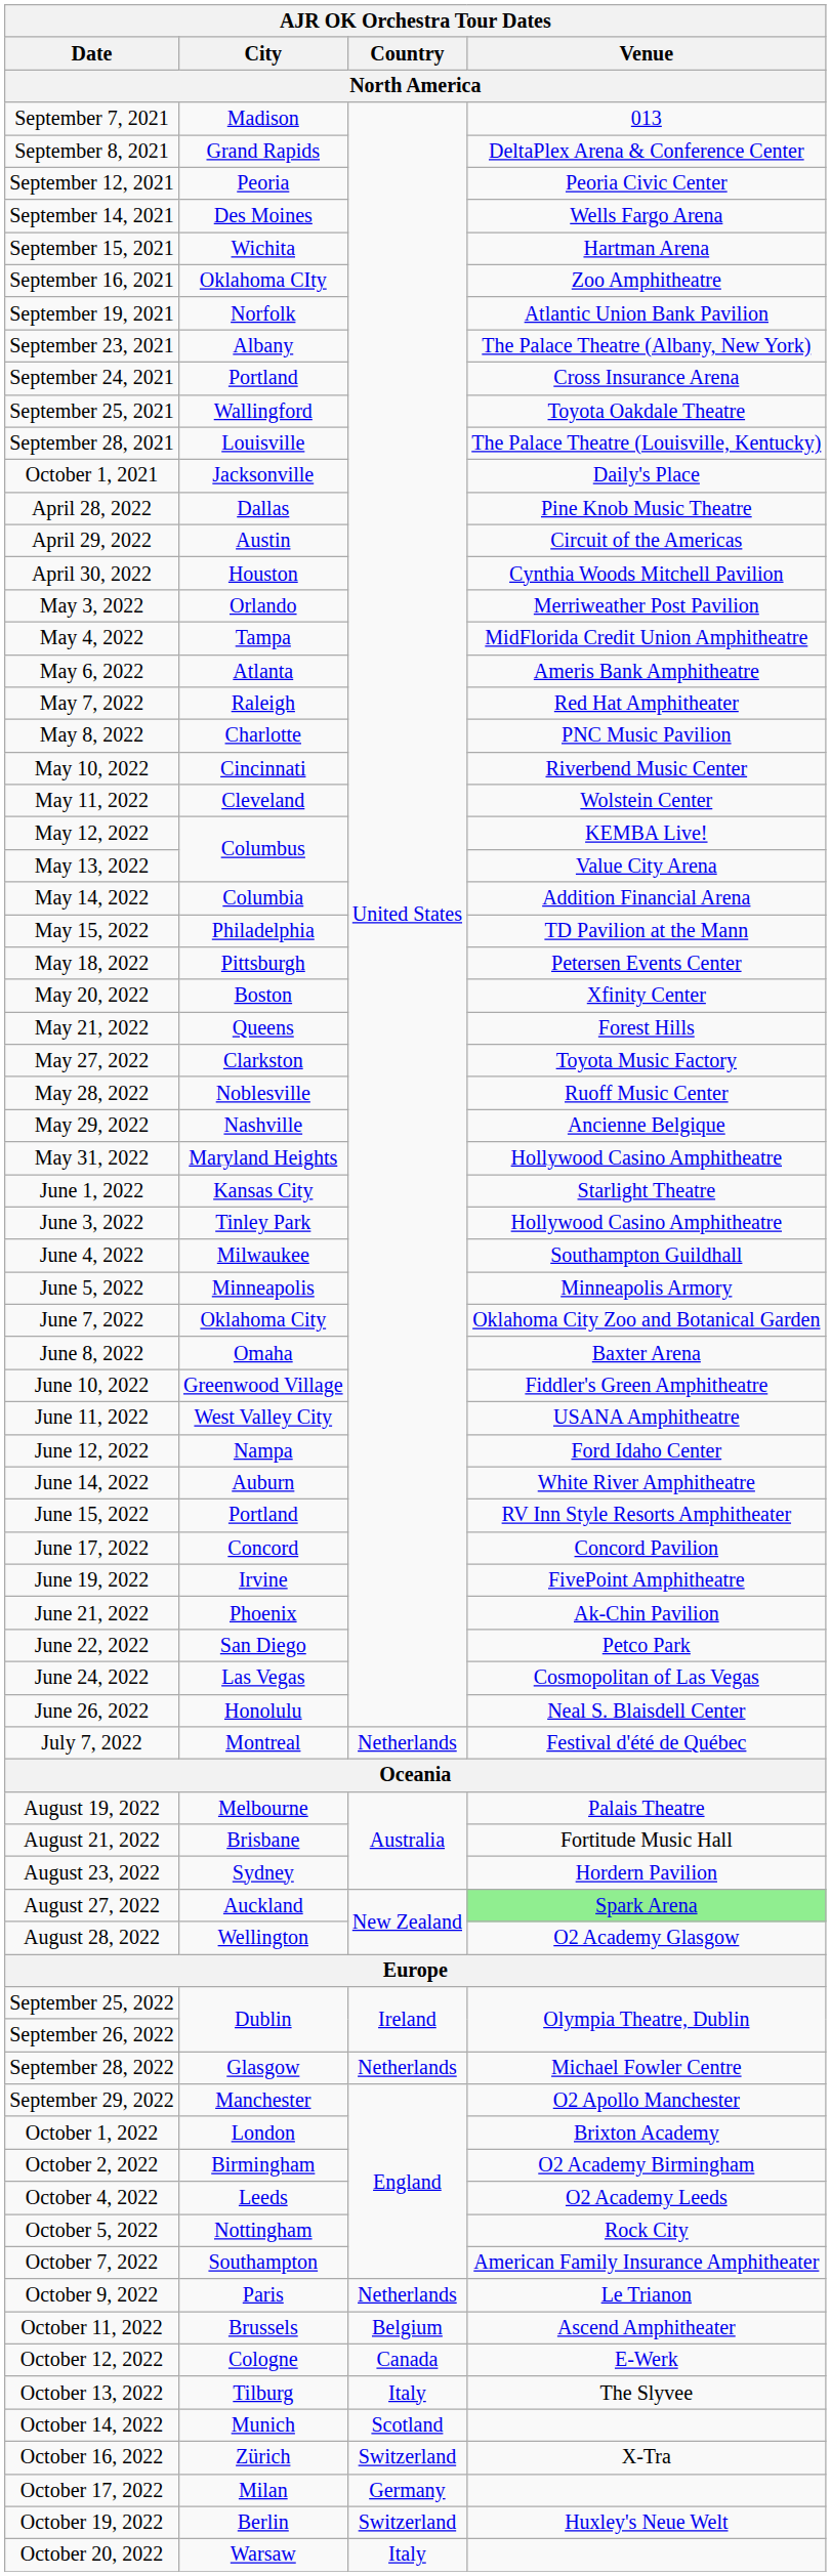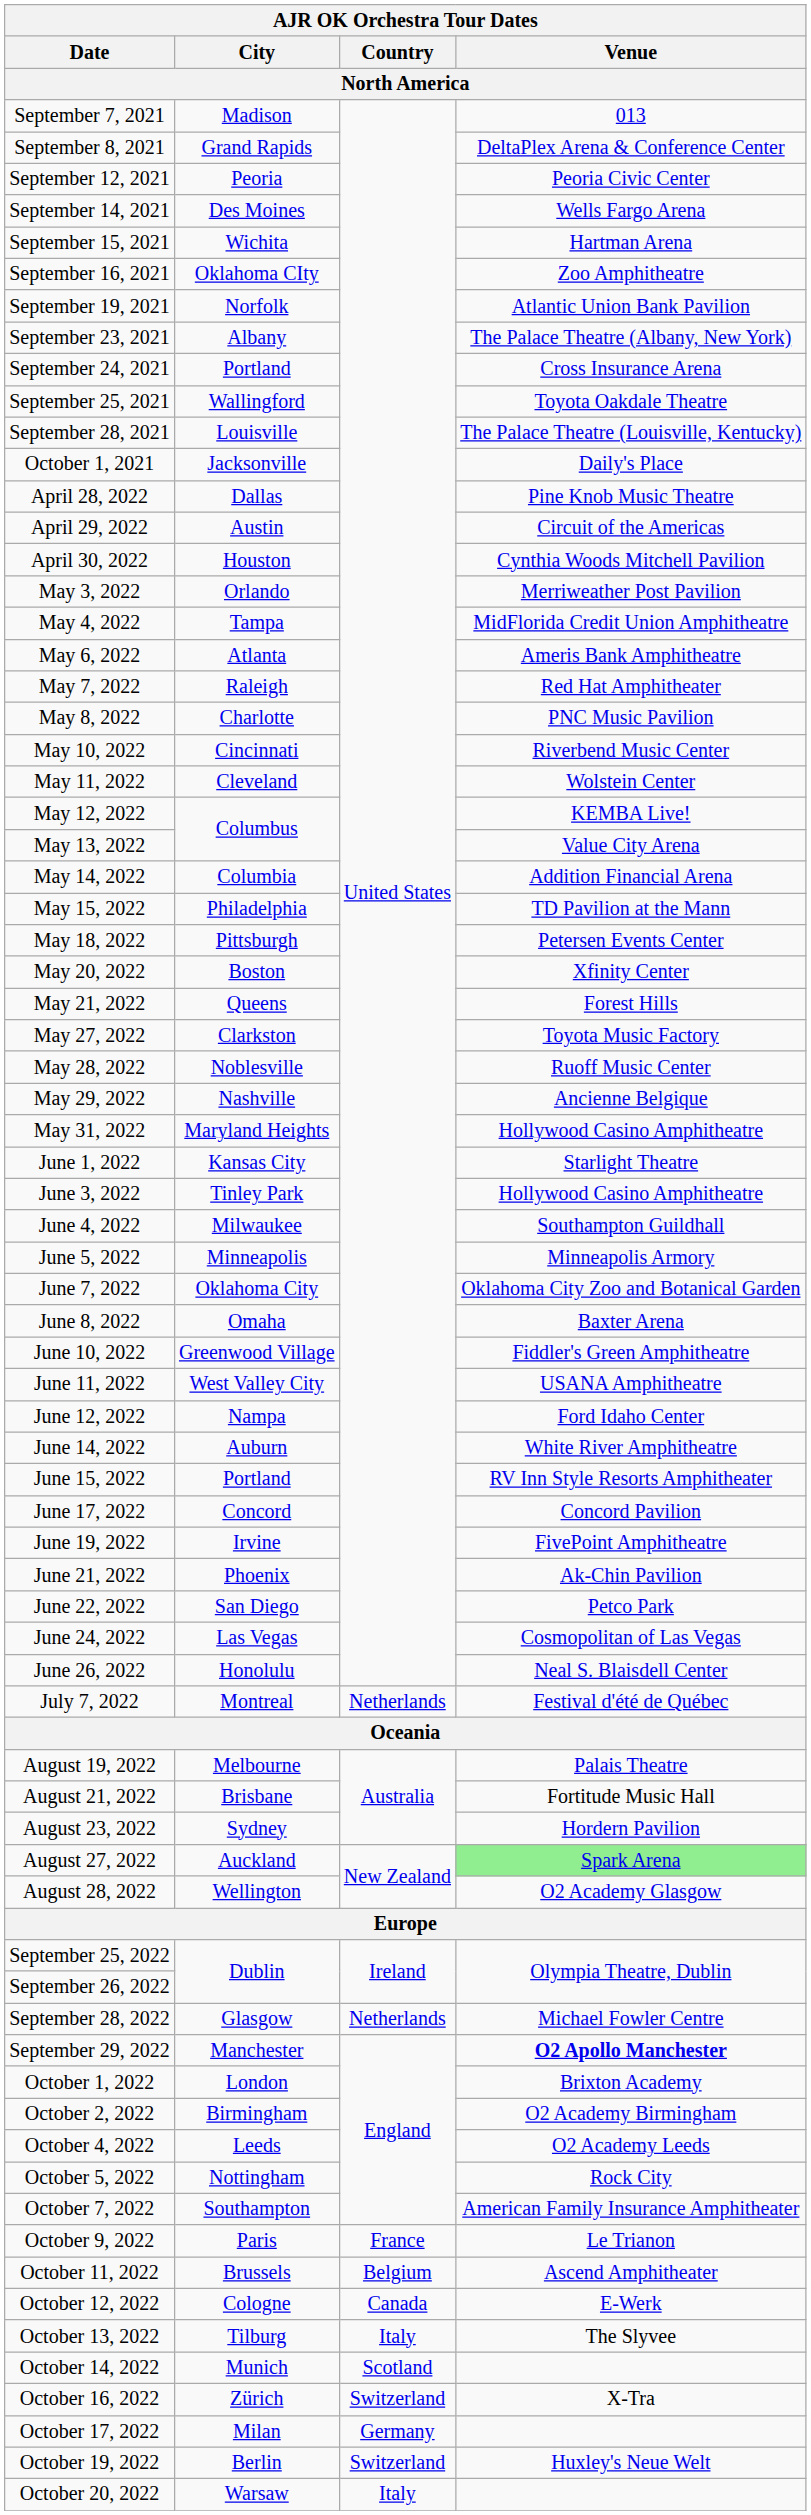September 29, 2022 | Venue: normal -> bold
October 9, 2022 | Country: Netherlands -> France
